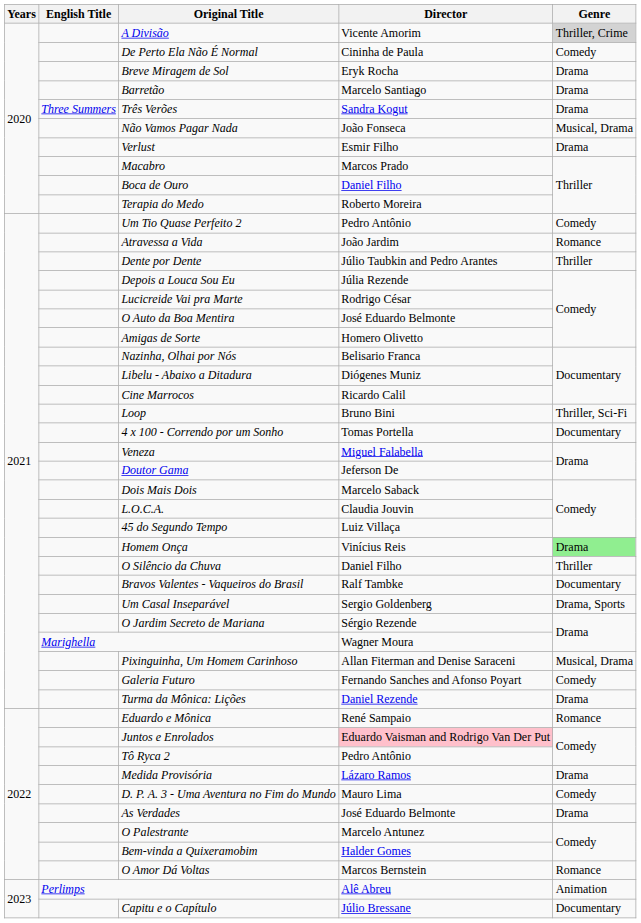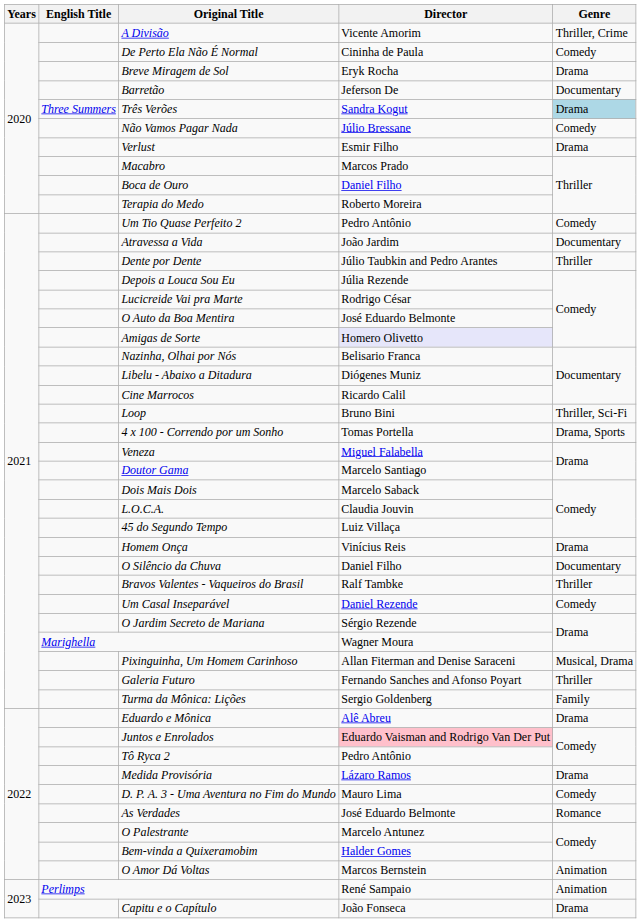A Divisão | Genre: lightgrey background -> no background
Barretão | Director: Marcelo Santiago -> Jeferson De
Barretão | Genre: Drama -> Documentary
Três Verões | Genre: no background -> lightblue background
Não Vamos Pagar Nada | Director: João Fonseca -> Júlio Bressane
Não Vamos Pagar Nada | Genre: Musical, Drama -> Comedy
Atravessa a Vida | Genre: Romance -> Documentary
Amigas de Sorte | Director: no background -> lavender background
4 x 100 - Correndo por um Sonho | Genre: Documentary -> Drama, Sports
Doutor Gama | Director: Jeferson De -> Marcelo Santiago
Homem Onça | Genre: lightgreen background -> no background
O Silêncio da Chuva | Genre: Thriller -> Documentary
Bravos Valentes - Vaqueiros do Brasil | Genre: Documentary -> Thriller
Um Casal Inseparável | Director: Sergio Goldenberg -> Daniel Rezende
Um Casal Inseparável | Genre: Drama, Sports -> Comedy
Galeria Futuro | Genre: Comedy -> Thriller
Turma da Mônica: Lições | Director: Daniel Rezende -> Sergio Goldenberg
Turma da Mônica: Lições | Genre: Drama -> Family
Eduardo e Mônica | Director: René Sampaio -> Alê Abreu
Eduardo e Mônica | Genre: Romance -> Drama
As Verdades | Genre: Drama -> Romance
O Amor Dá Voltas | Genre: Romance -> Animation
Perlimps | Director: Alê Abreu -> René Sampaio
Capitu e o Capítulo | Director: Júlio Bressane -> João Fonseca
Capitu e o Capítulo | Genre: Documentary -> Drama
